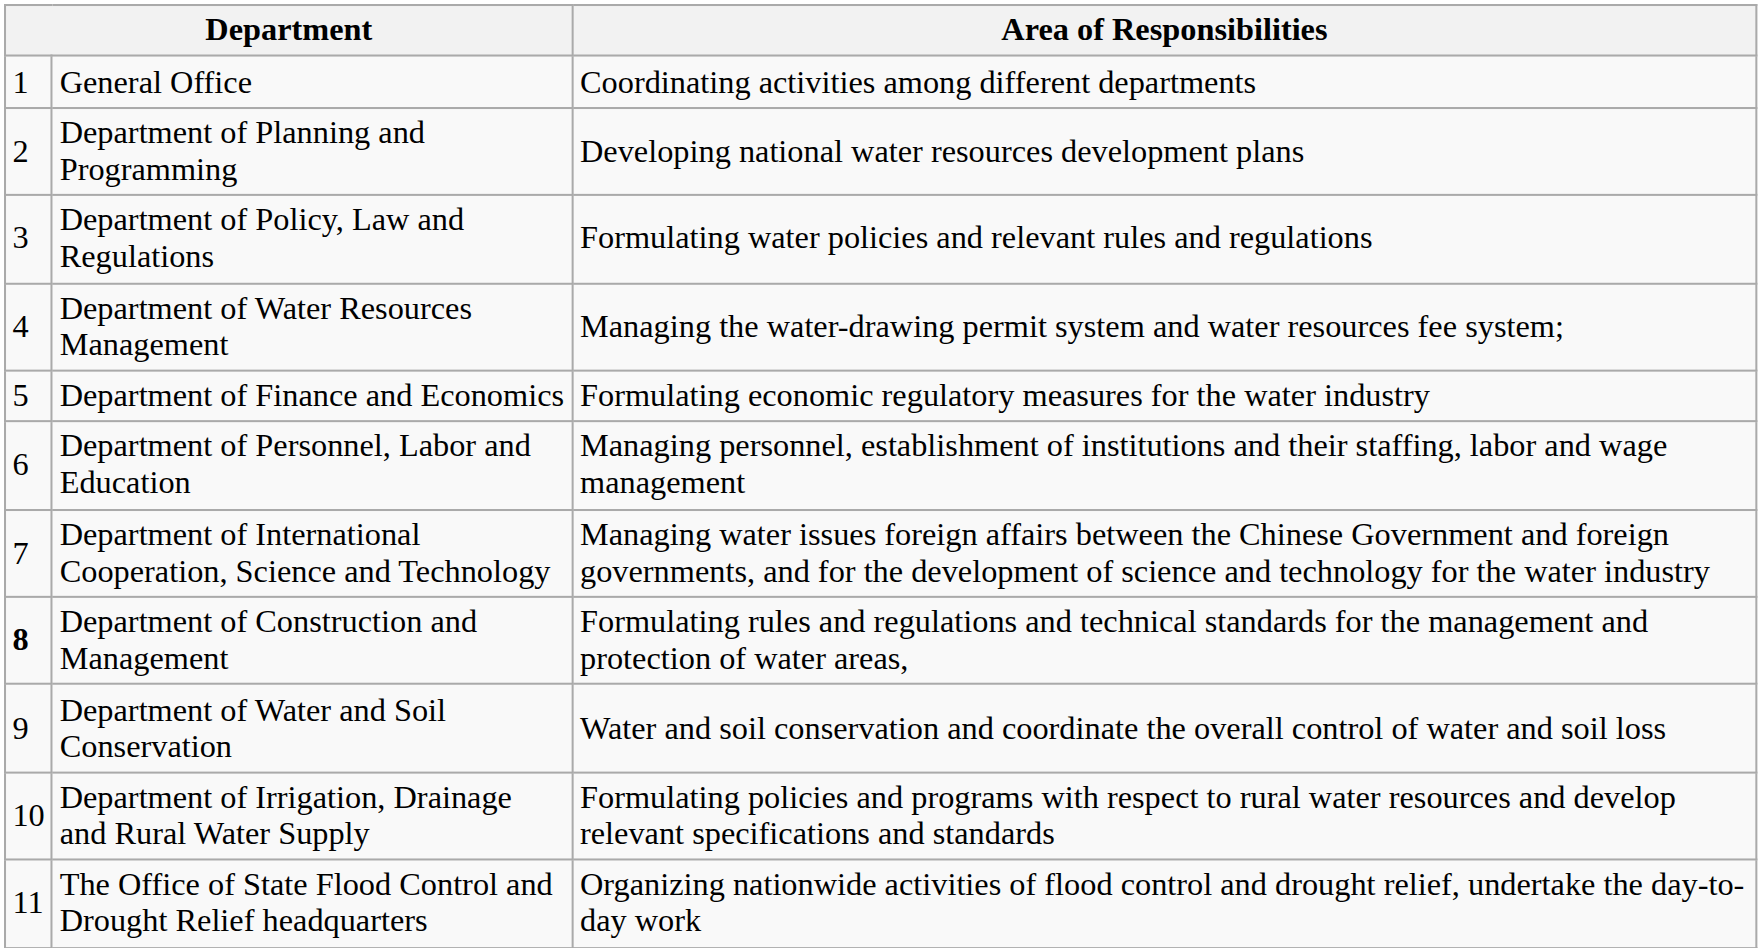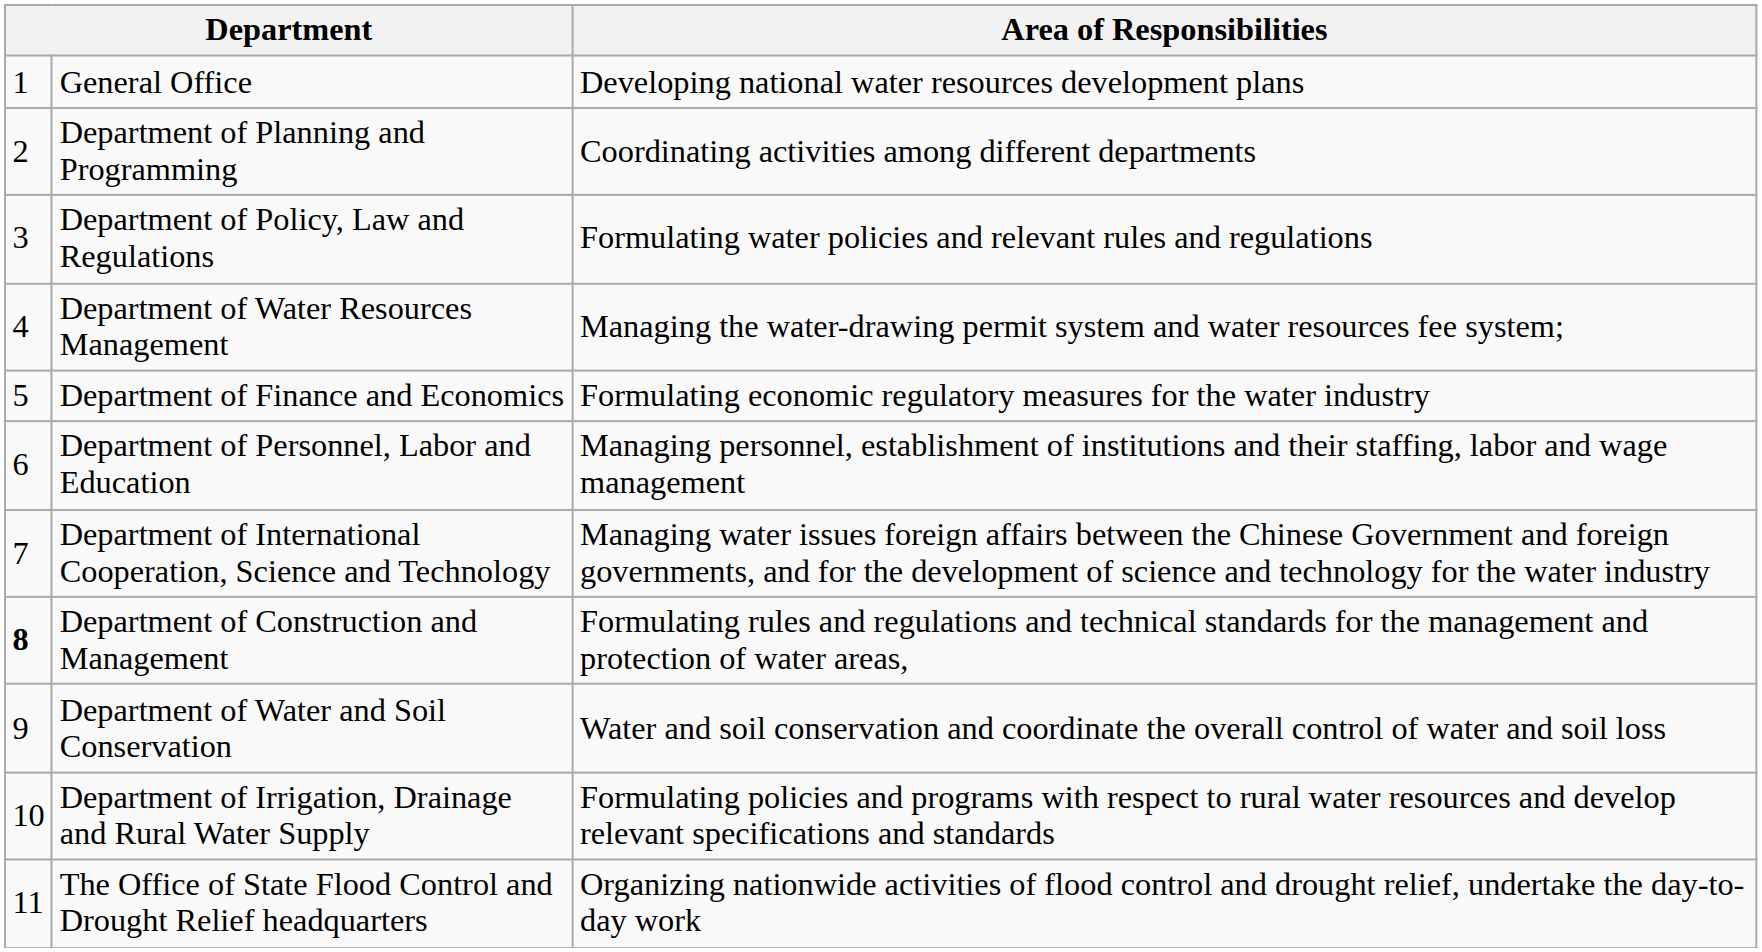General Office | Area of Responsibilities: Coordinating activities among different departments -> Developing national water resources development plans
Department of Planning and Programming | Area of Responsibilities: Developing national water resources development plans -> Coordinating activities among different departments
